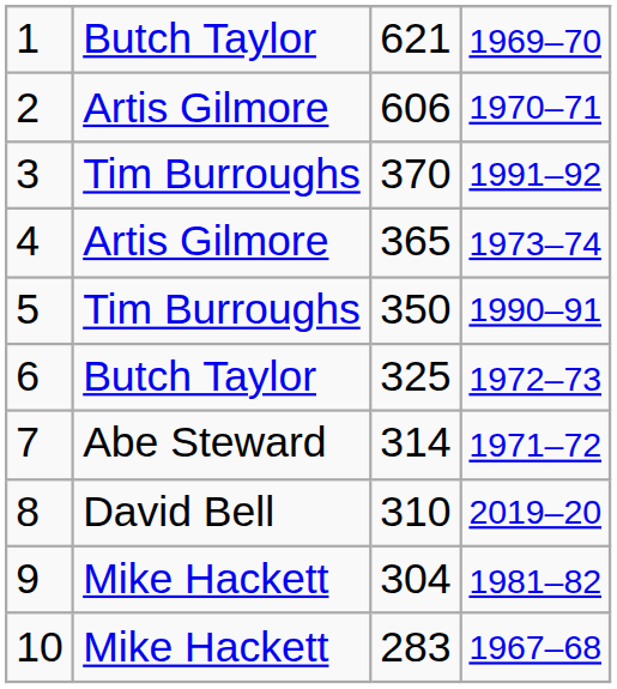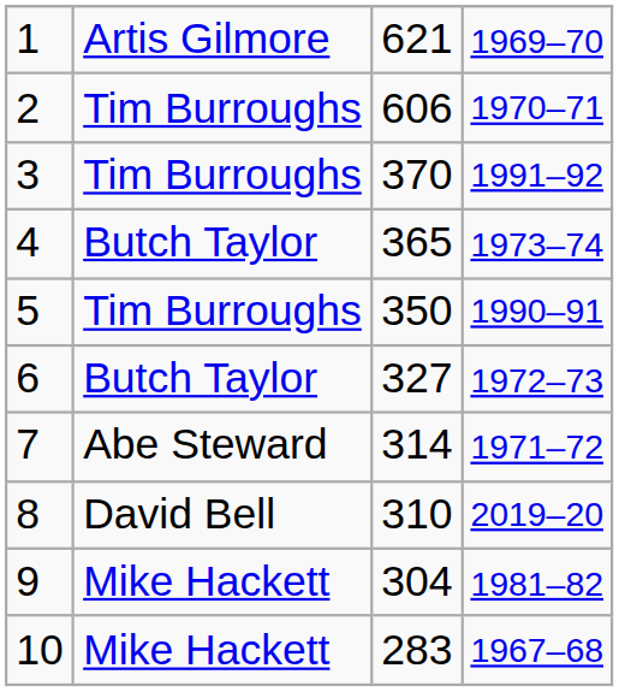1 | column 2: Butch Taylor -> Artis Gilmore
2 | column 2: Artis Gilmore -> Tim Burroughs
4 | column 2: Artis Gilmore -> Butch Taylor
6 | column 3: 325 -> 327
